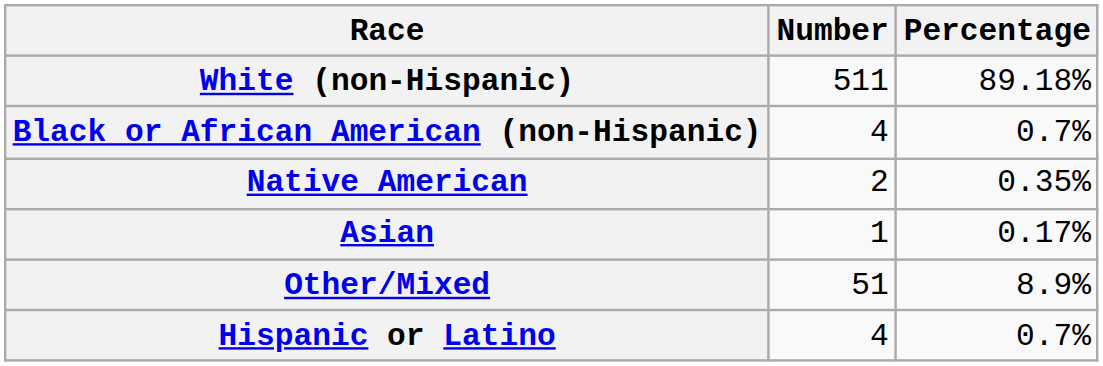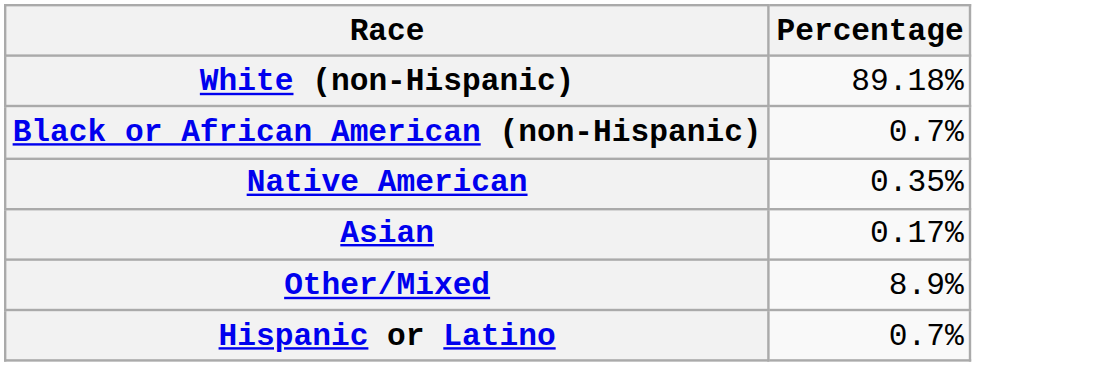- column: Number | 511 | 4 | 2 | 1 | 51 | 4
